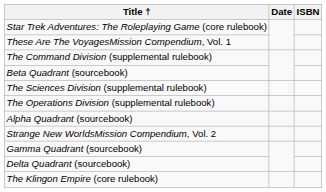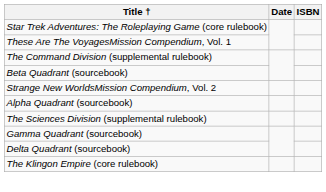rows swapped: The Sciences Division (supplemental rulebook) <-> Strange New WorldsMission Compendium, Vol. 2
- row: The Operations Division (supplemental rulebook)
